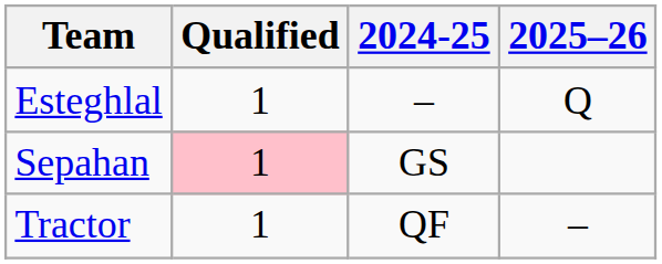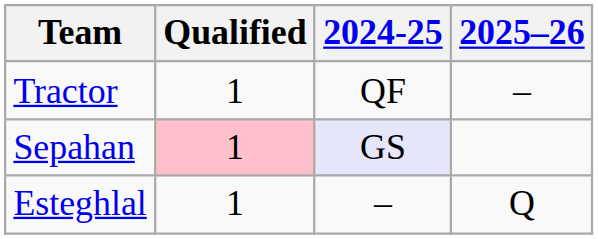rows swapped: Tractor <-> Esteghlal
Sepahan | 2024-25: no background -> lavender background
